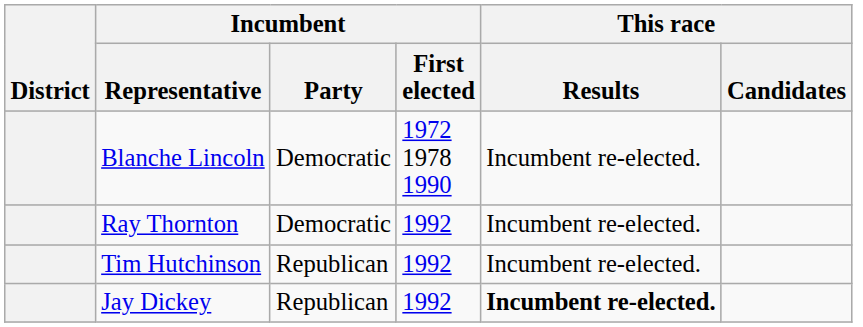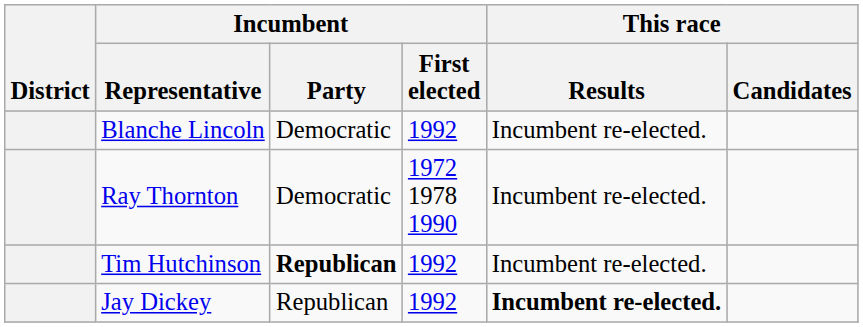Blanche Lincoln | Incumbent / First elected: 1972 1978 1990 -> 1992
Ray Thornton | Incumbent / First elected: 1992 -> 1972 1978 1990
Tim Hutchinson | Incumbent / Party: normal -> bold
